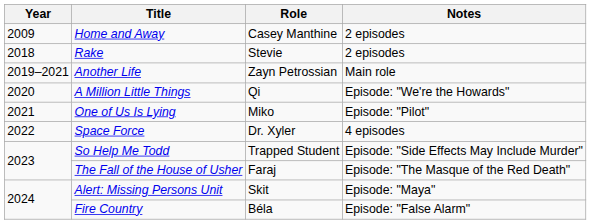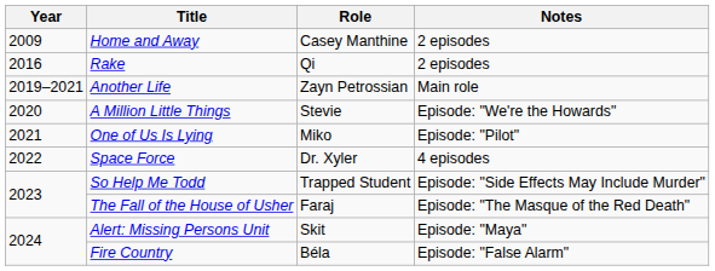Rake | Year: 2018 -> 2016
Rake | Role: Stevie -> Qi
A Million Little Things | Role: Qi -> Stevie
